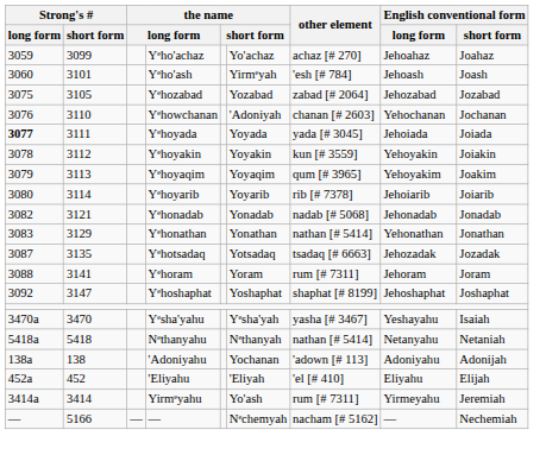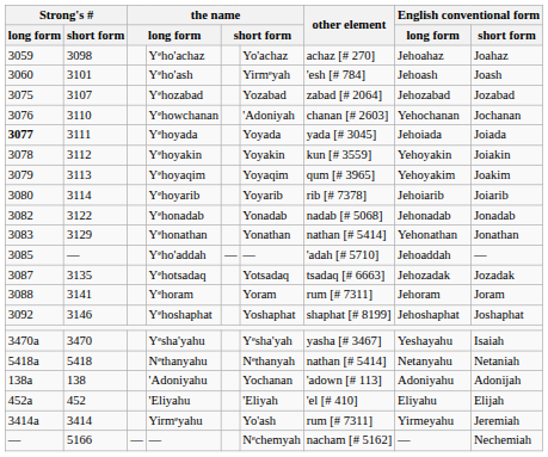Yᵉho'achaz | Strong's # / short form: 3099 -> 3098
Yᵉhozabad | Strong's # / short form: 3105 -> 3107
Yᵉhonadab | Strong's # / short form: 3121 -> 3122
+ row: 3085 | — | Yᵉho'addah | — | — | 'adah [# 5710] | Jehoaddah | —
Yᵉhoshaphat | Strong's # / short form: 3147 -> 3146
